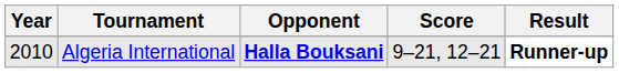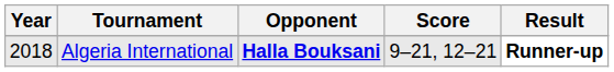Algeria International | Year: 2010 -> 2018
